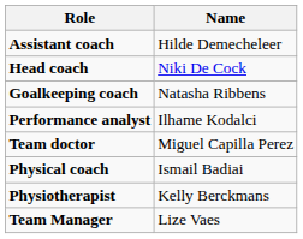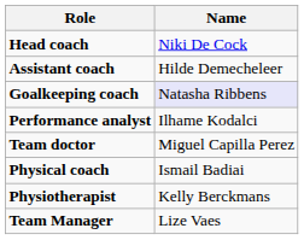rows swapped: Head coach <-> Assistant coach
Goalkeeping coach | Name: no background -> lavender background
